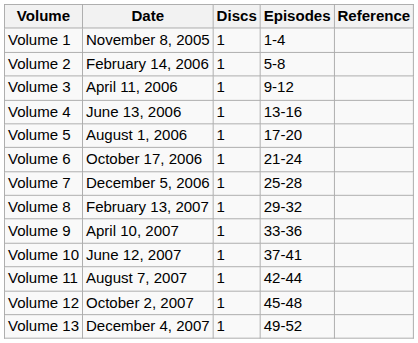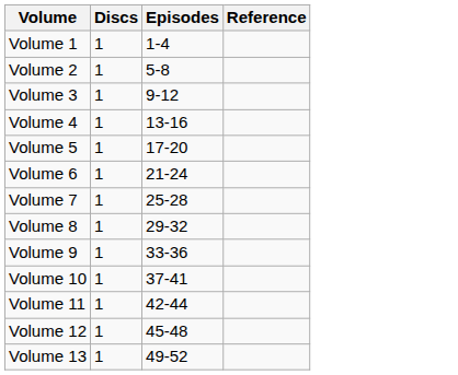- column: Date | November 8, 2005 | February 14, 2006 | April 11, 2006 | June 13, 2006 | August 1, 2006 | October 17, 2006 | December 5, 2006 | February 13, 2007 | April 10, 2007 | June 12, 2007 | August 7, 2007 | October 2, 2007 | December 4, 2007
